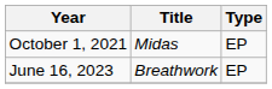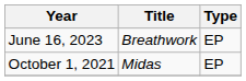rows swapped: October 1, 2021 <-> June 16, 2023
